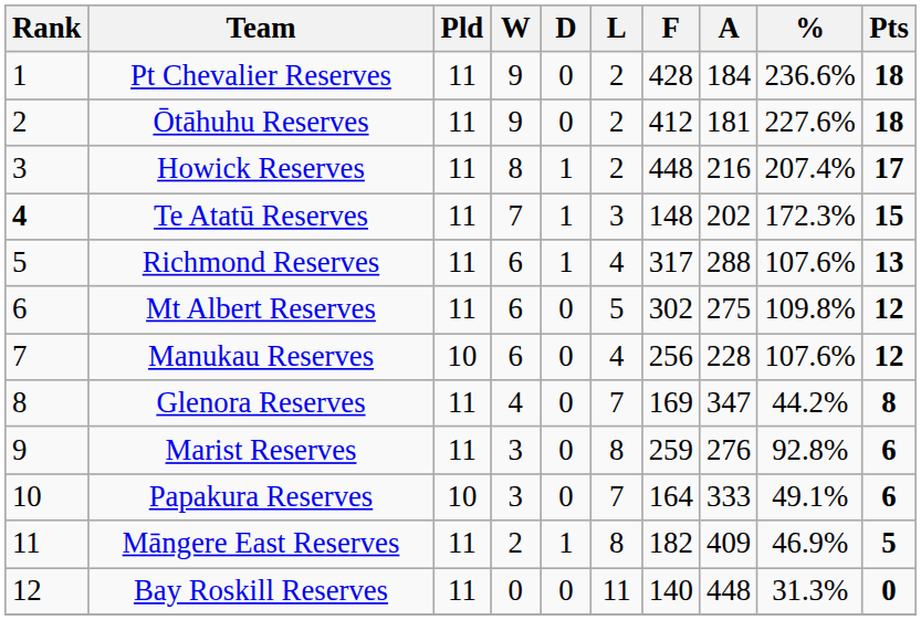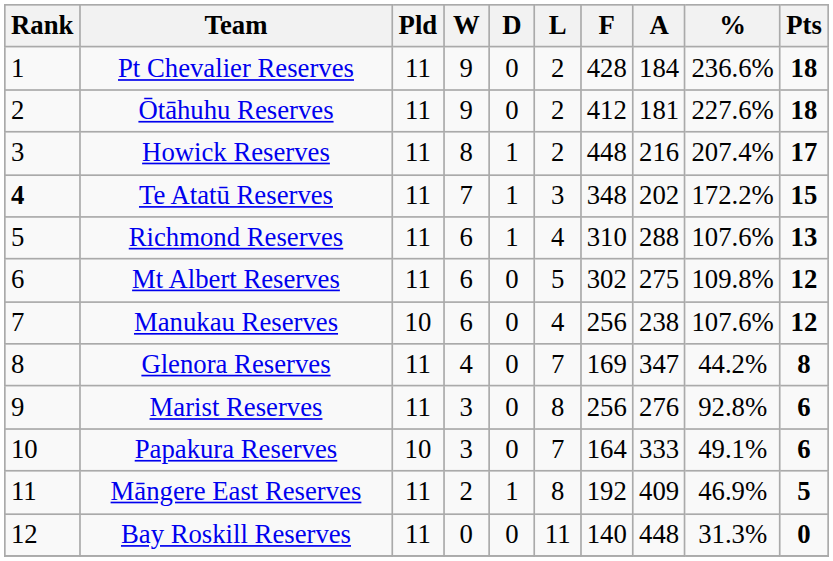Te Atatū Reserves | F: 148 -> 348
Te Atatū Reserves | %: 172.3% -> 172.2%
Richmond Reserves | F: 317 -> 310
Manukau Reserves | A: 228 -> 238
Marist Reserves | F: 259 -> 256
Māngere East Reserves | F: 182 -> 192
